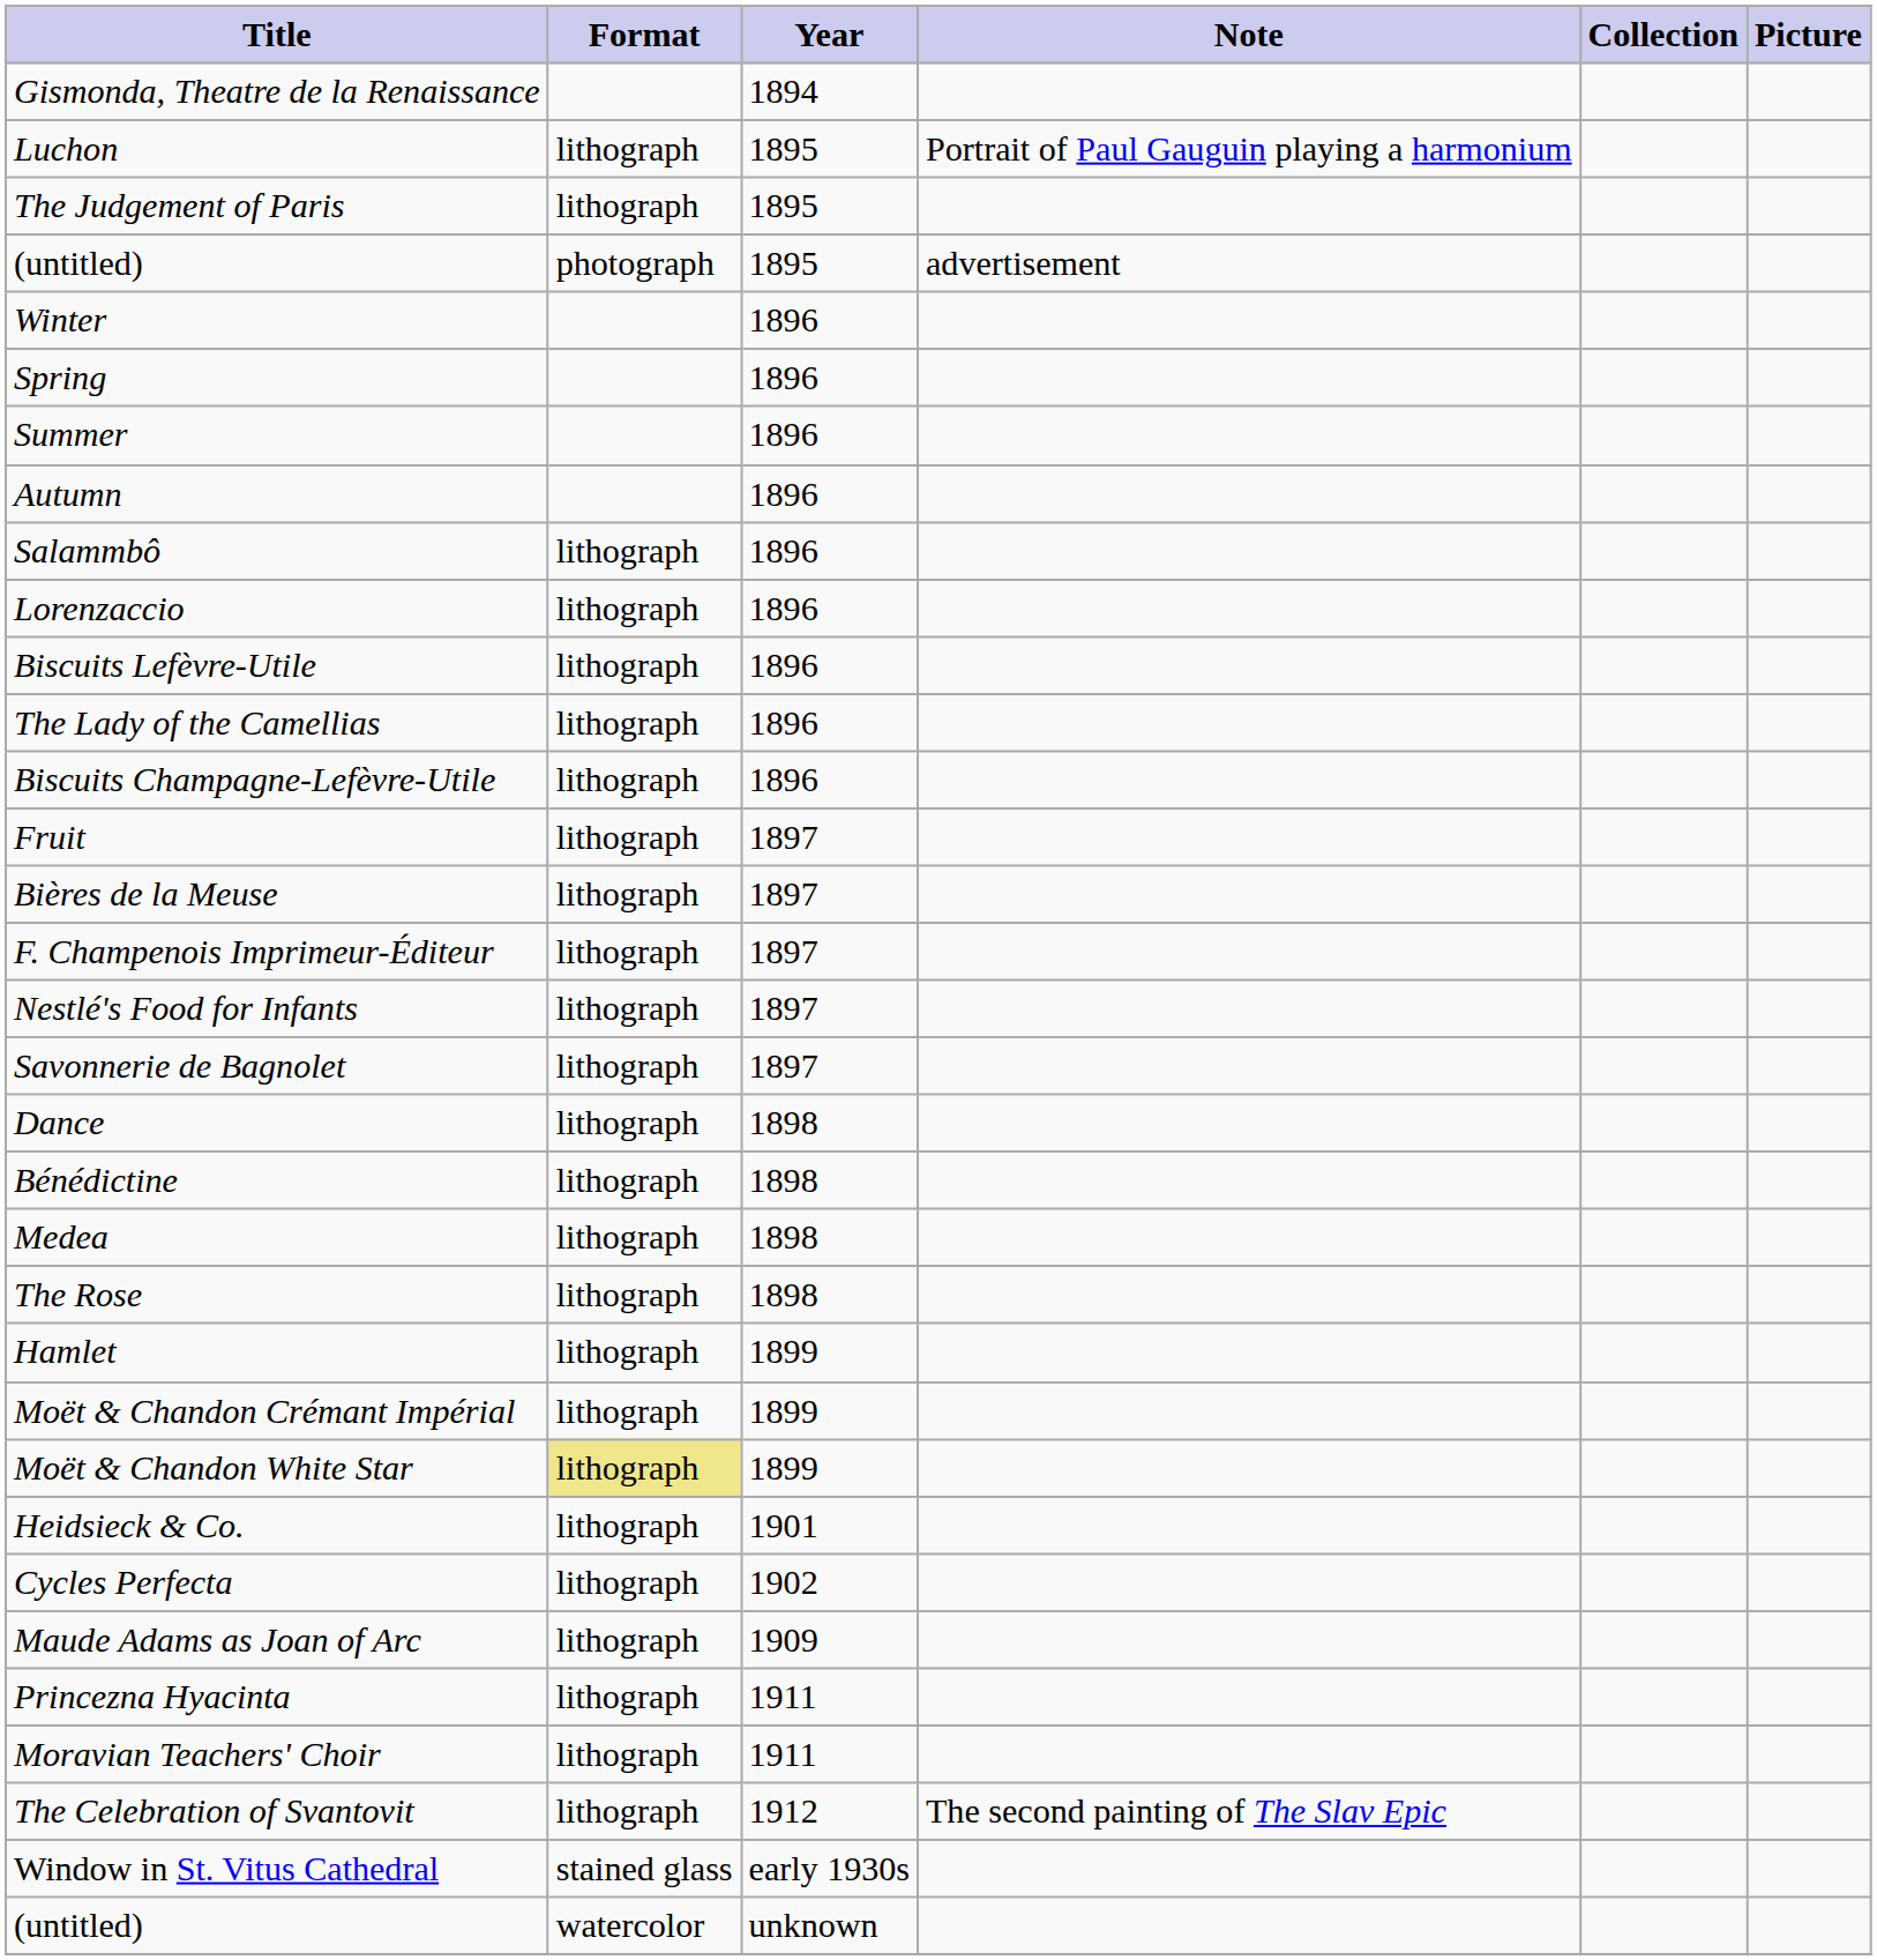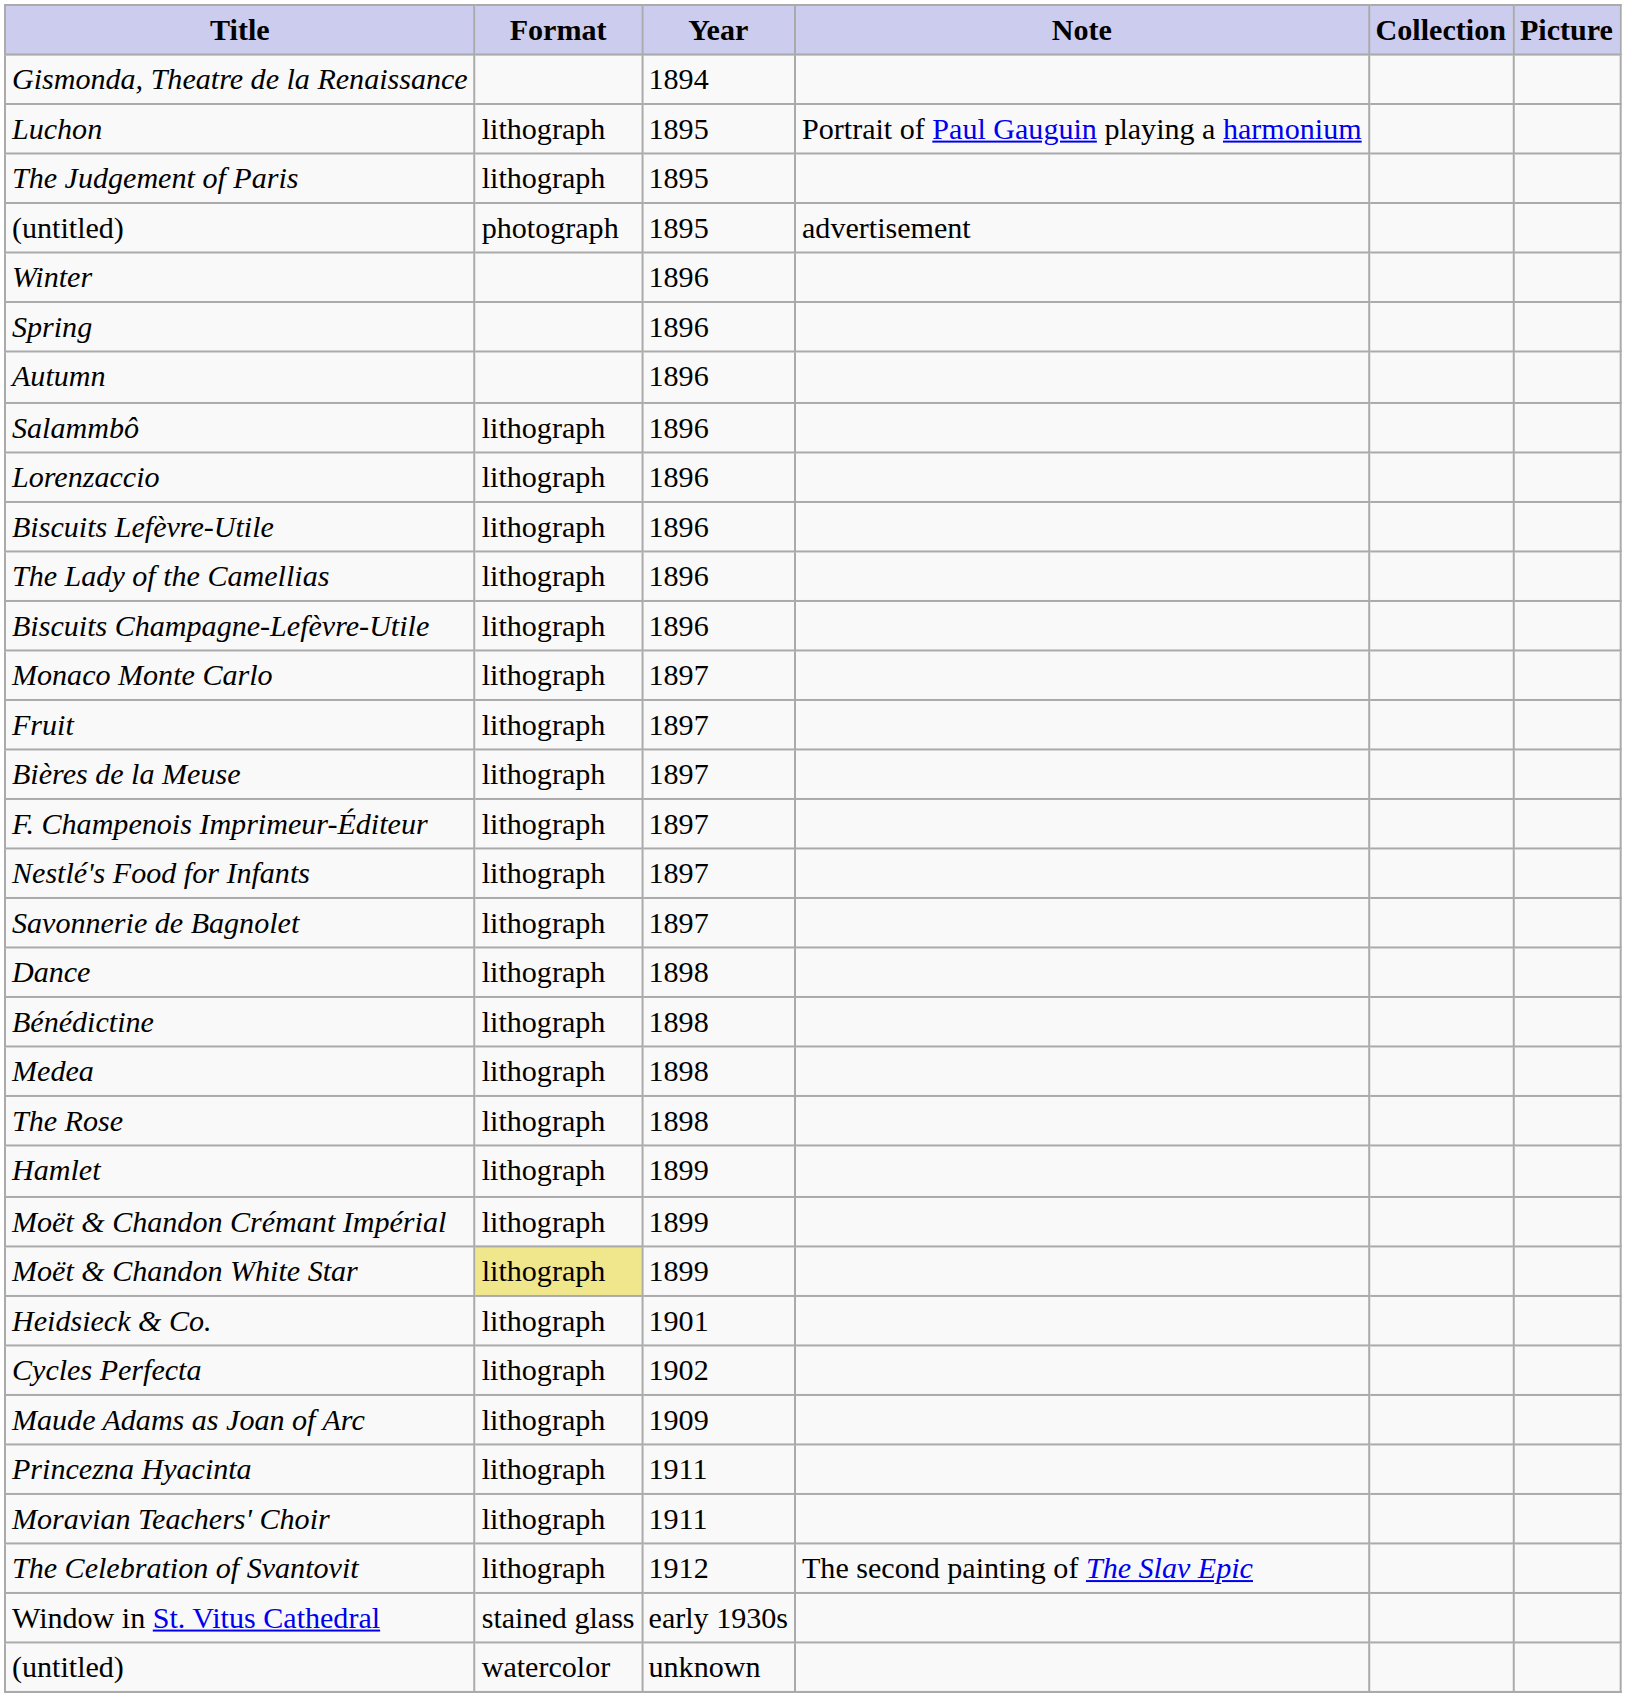- row: Summer | 1896
+ row: Monaco Monte Carlo | lithograph | 1897
